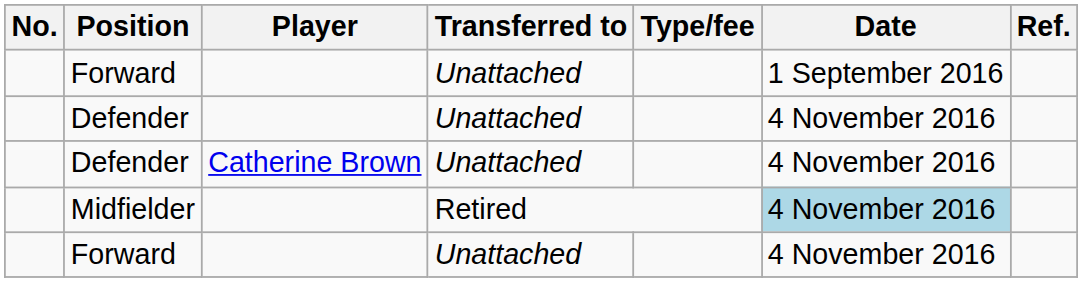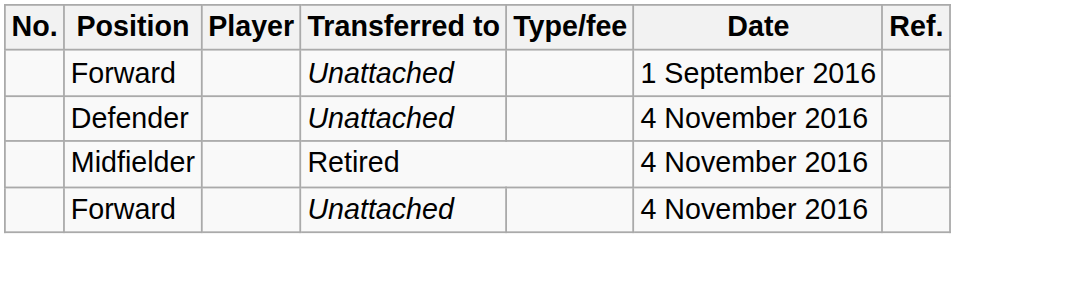- row: Defender | Catherine Brown | Unattached | 4 November 2016
Midfielder | Date: lightblue background -> no background
